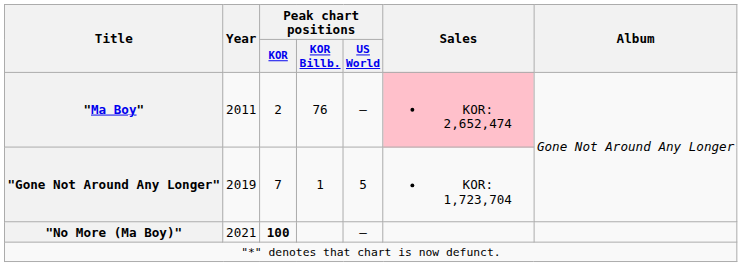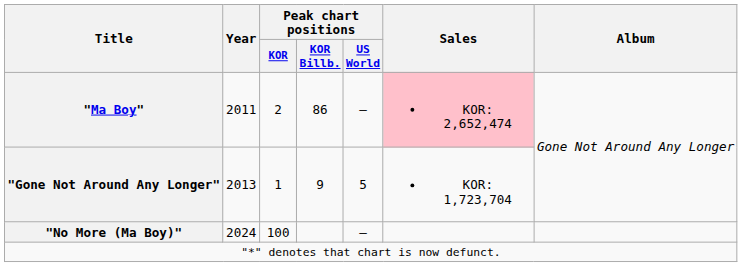"Ma Boy" | Peak chart positions / KOR Billb.: 76 -> 86
"Gone Not Around Any Longer" | Year: 2019 -> 2013
"Gone Not Around Any Longer" | Peak chart positions / KOR: 7 -> 1
"Gone Not Around Any Longer" | Peak chart positions / KOR Billb.: 1 -> 9
"No More (Ma Boy)" | Year: 2021 -> 2024
"No More (Ma Boy)" | Peak chart positions / KOR: bold -> normal
